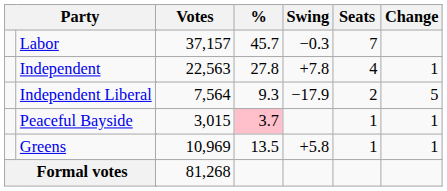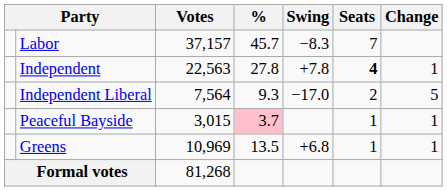Labor | Swing: −0.3 -> −8.3
Independent | Seats: normal -> bold
Independent Liberal | Swing: −17.9 -> −17.0
Greens | Swing: +5.8 -> +6.8
